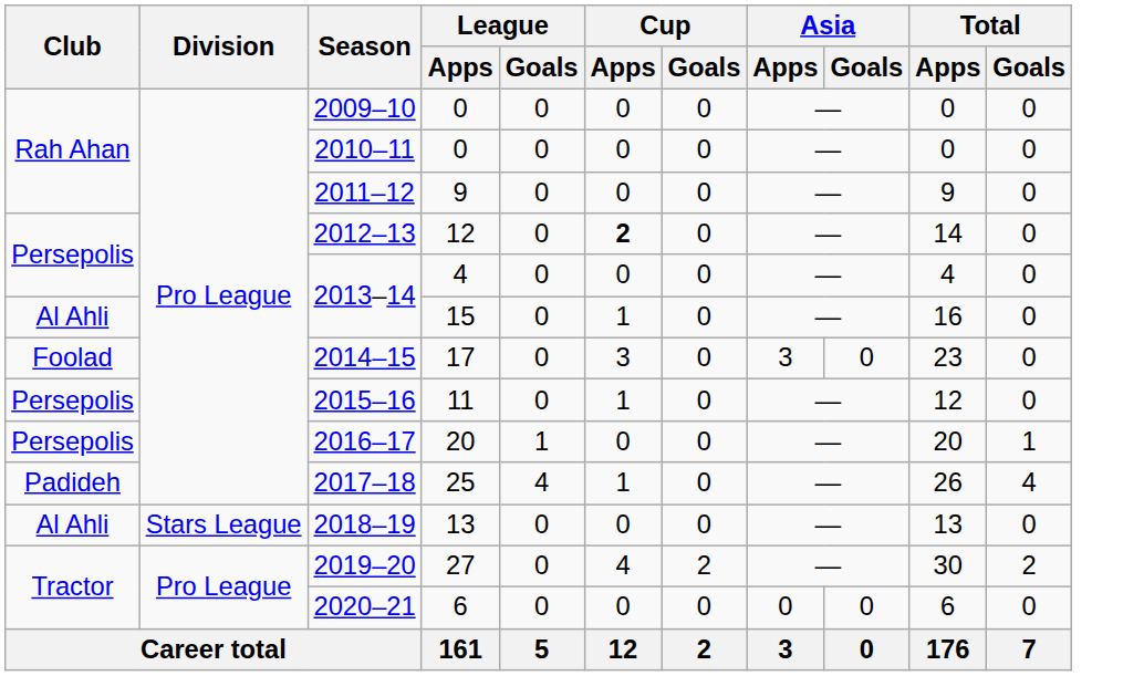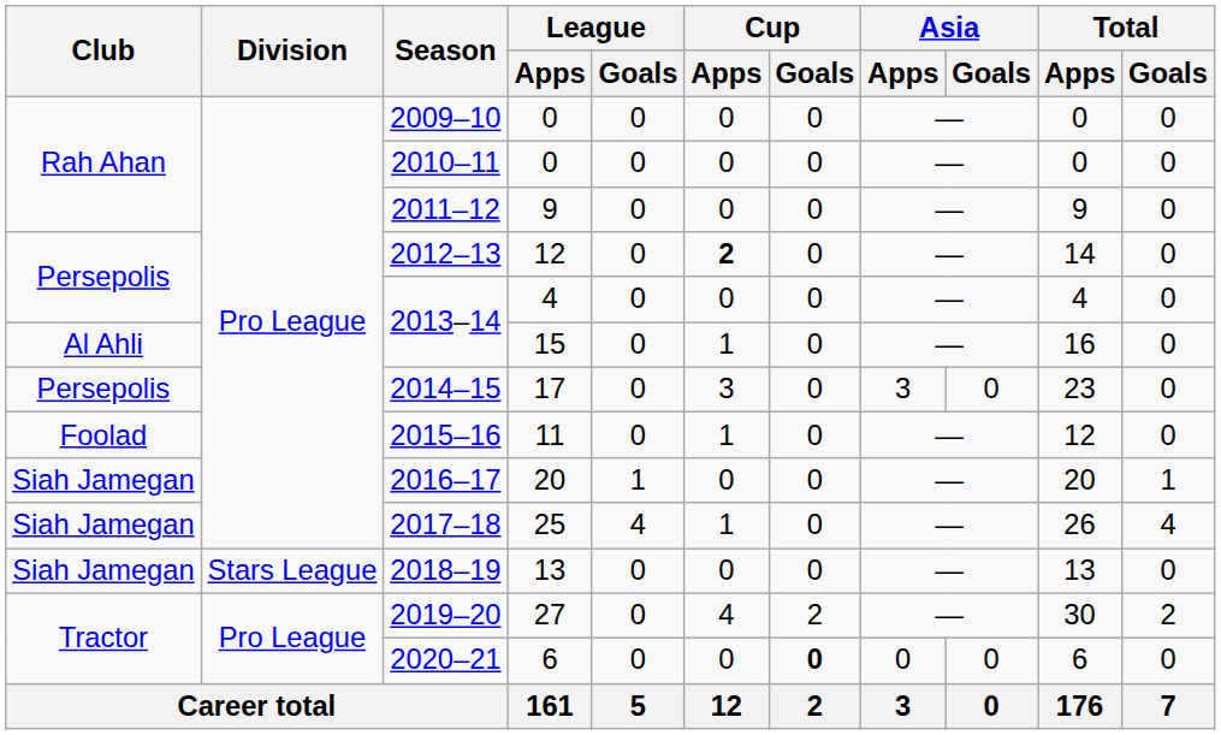2014–15 | Club: Foolad -> Persepolis
2015–16 | Club: Persepolis -> Foolad
2016–17 | Club: Persepolis -> Siah Jamegan
2017–18 | Club: Padideh -> Siah Jamegan
2018–19 | Club: Al Ahli -> Siah Jamegan
2020–21 | Cup / Goals: normal -> bold
